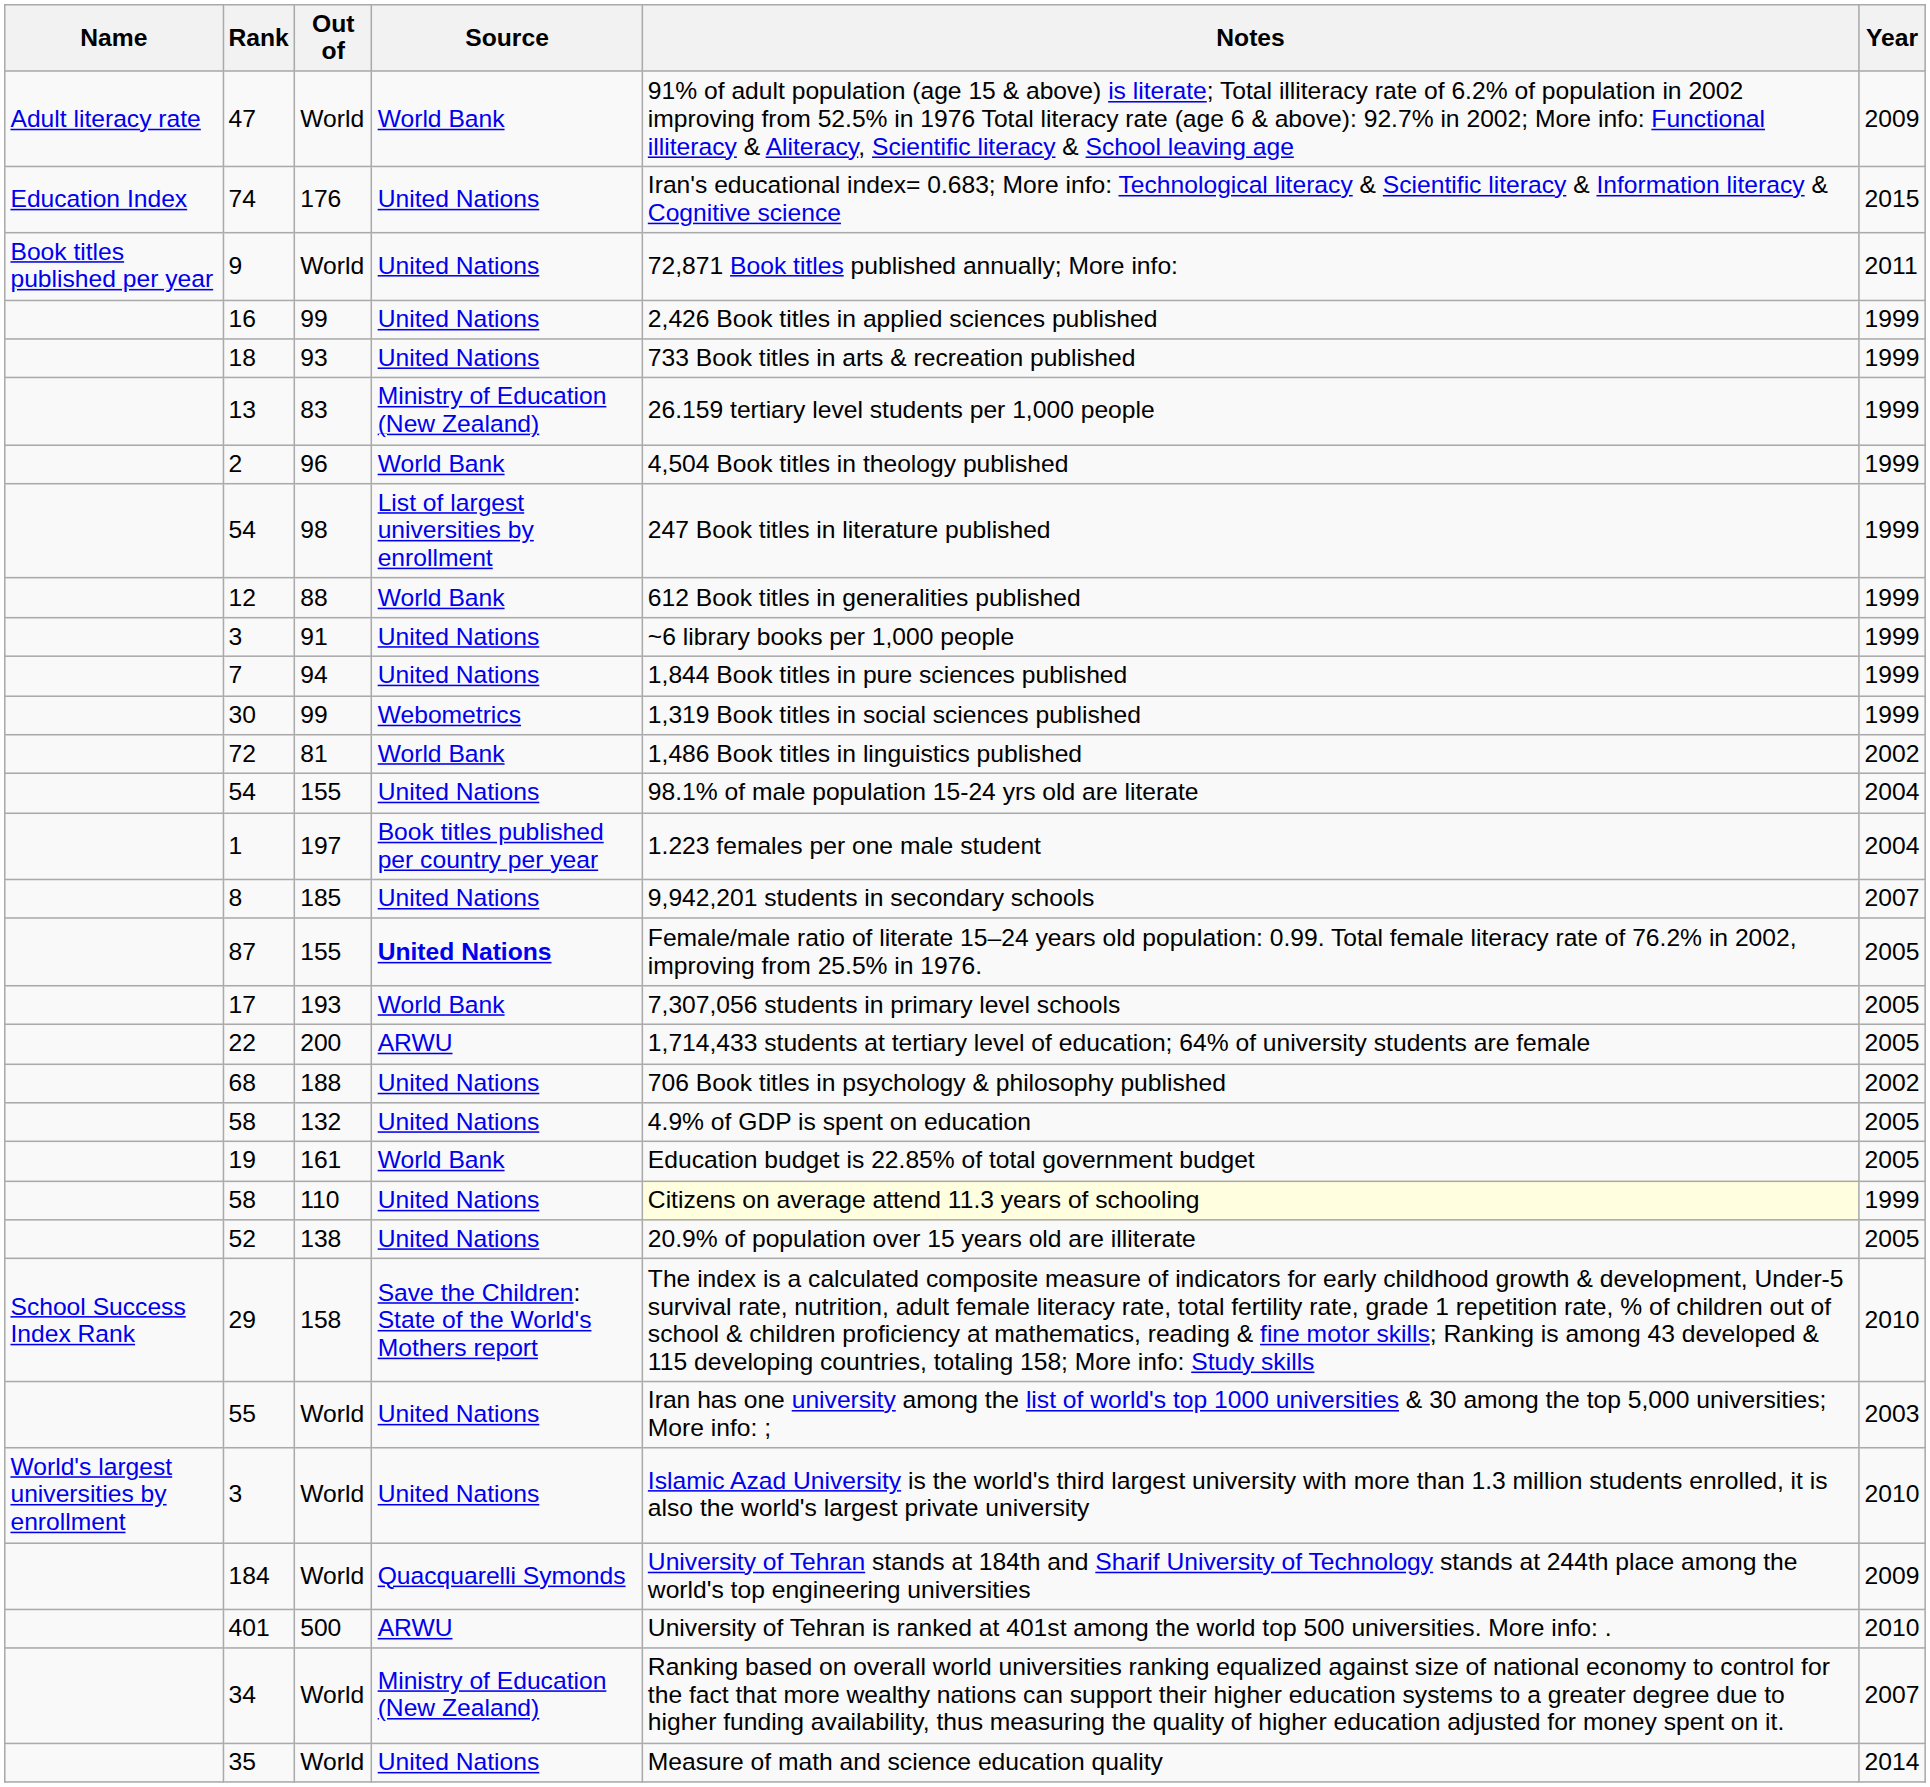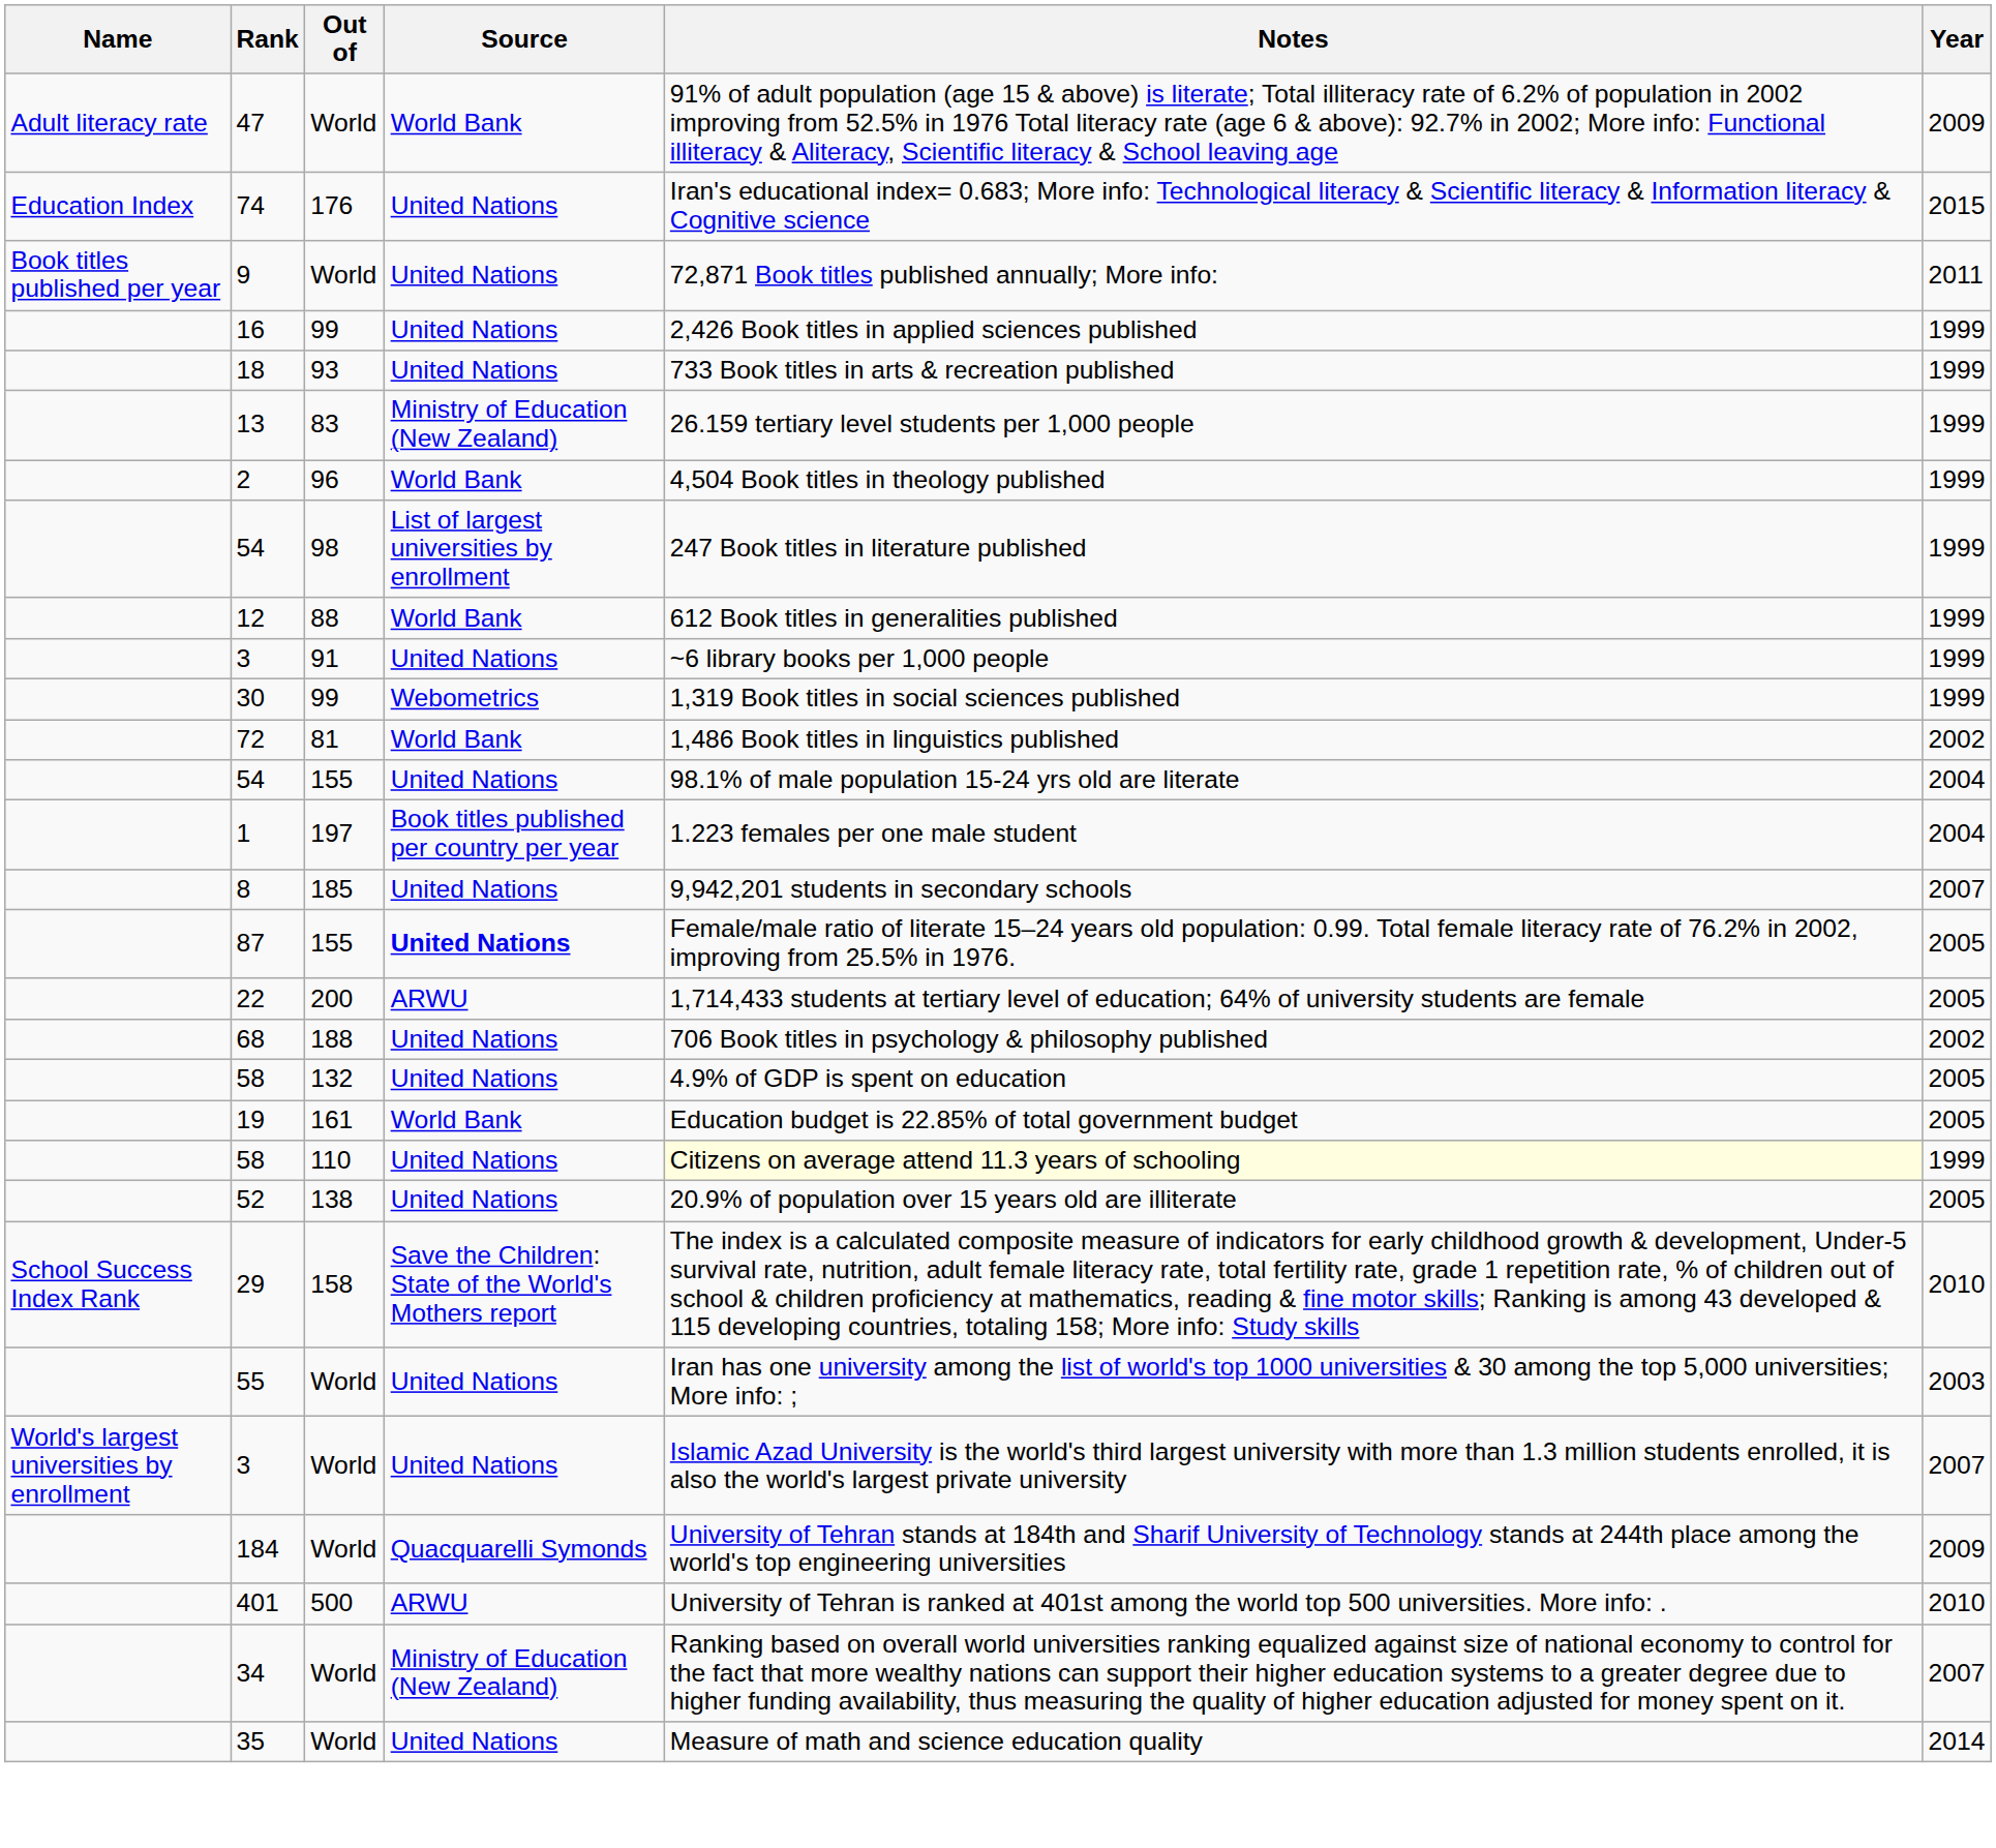- row: 7 | 94 | United Nations | 1,844 Book titles in pure sciences published | 1999
- row: 17 | 193 | World Bank | 7,307,056 students in primary level schools | 2005
3 / World | Year: 2010 -> 2007
